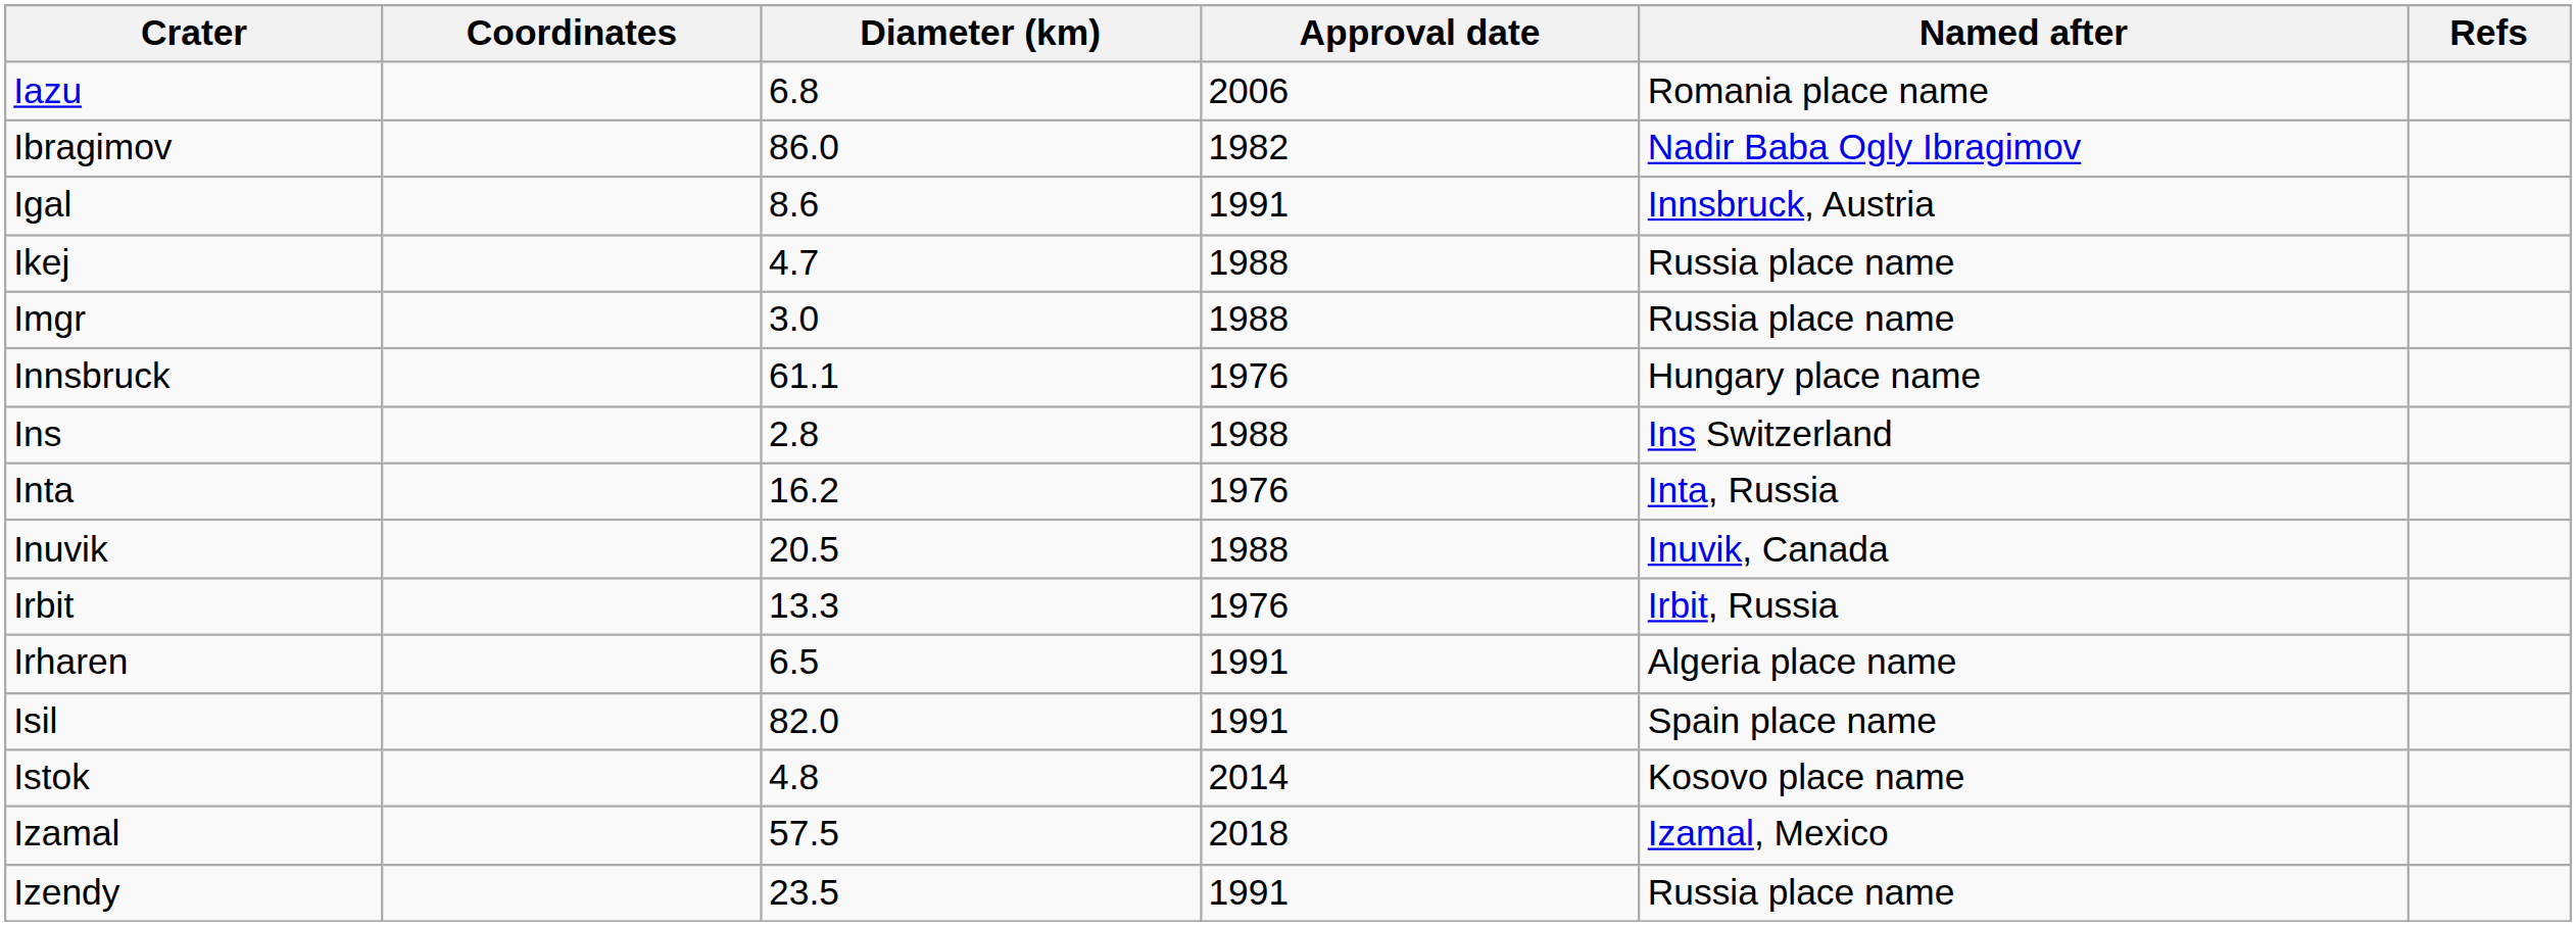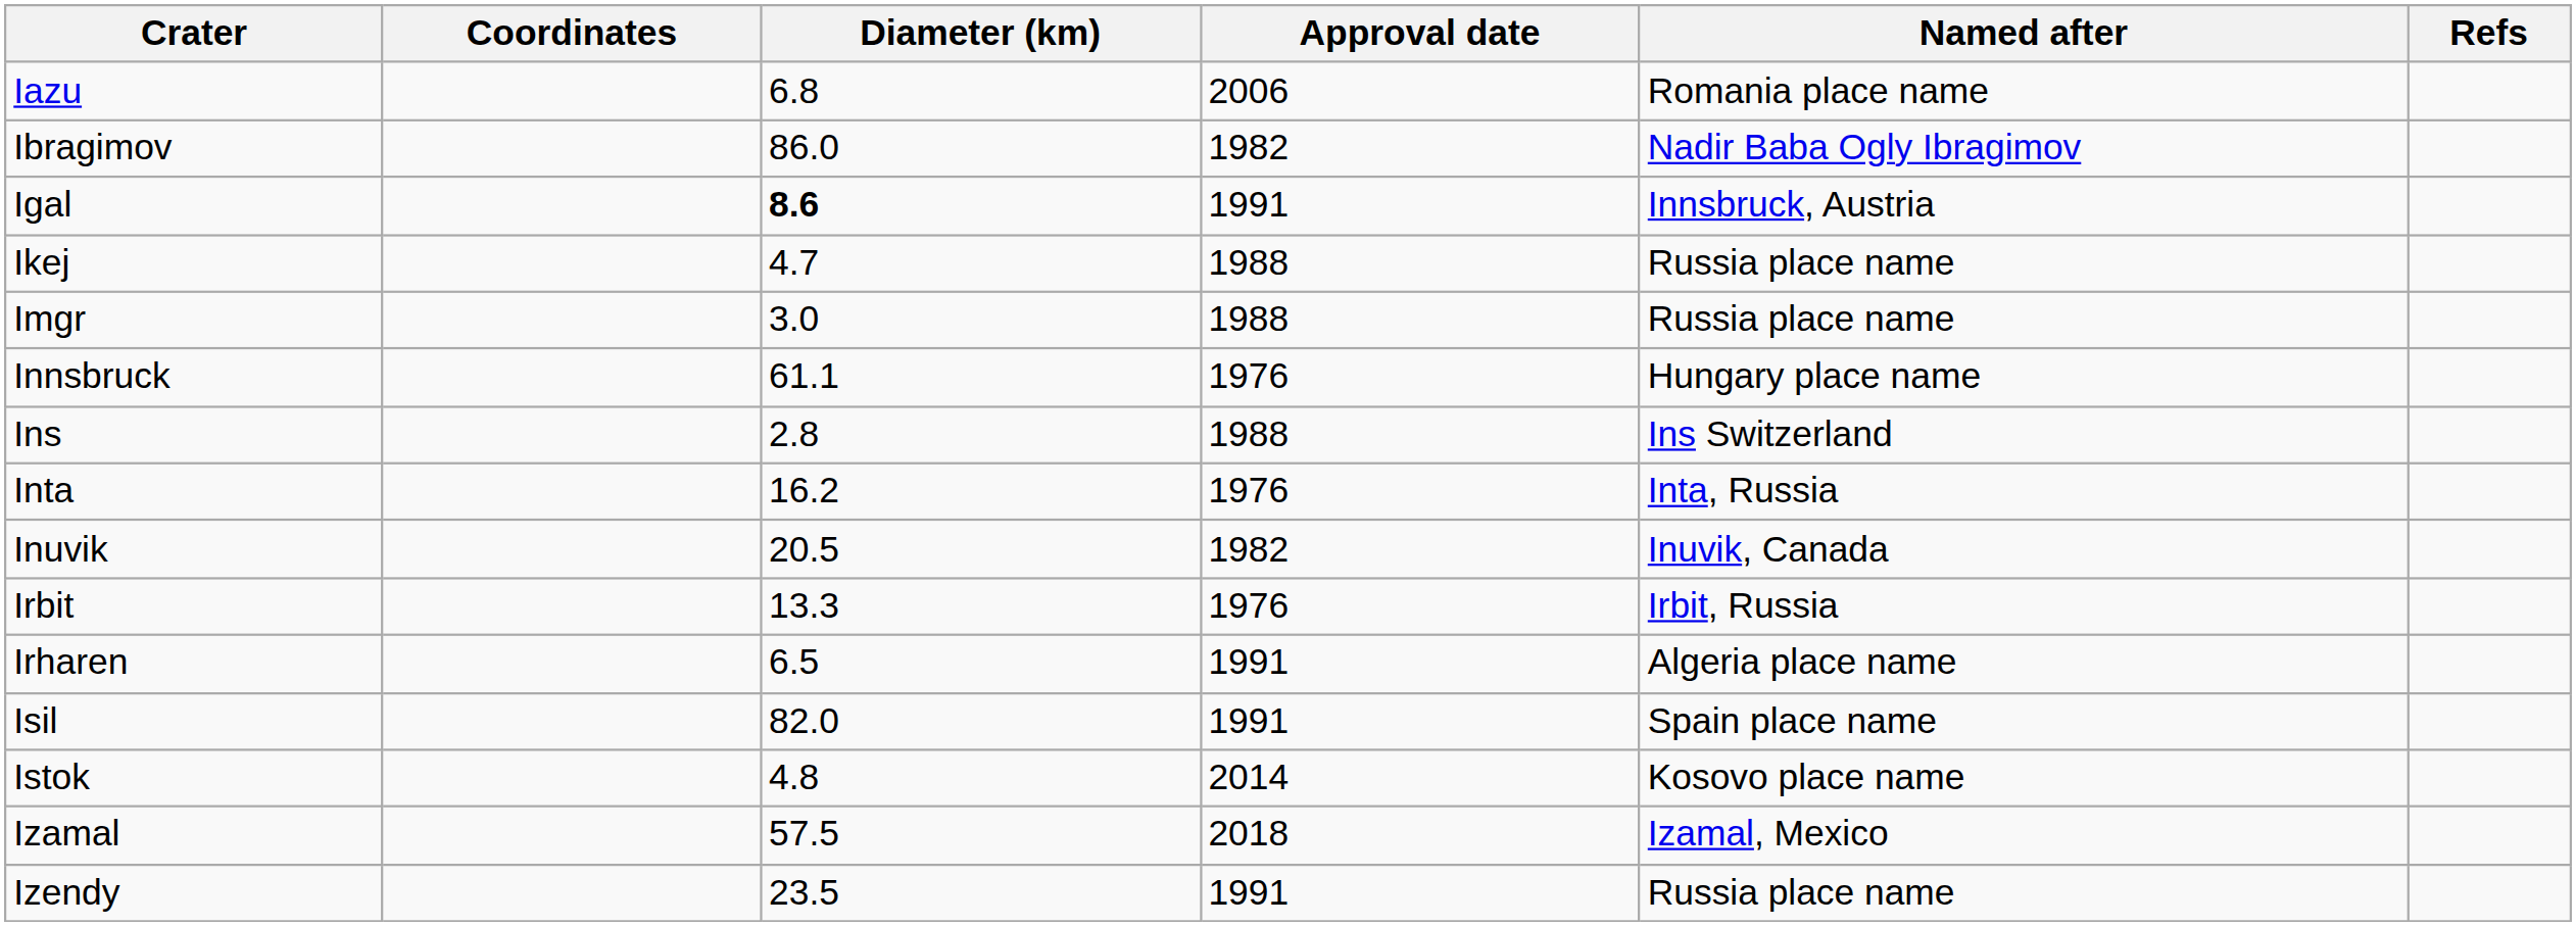Igal | Diameter (km): normal -> bold
Inuvik | Approval date: 1988 -> 1982
